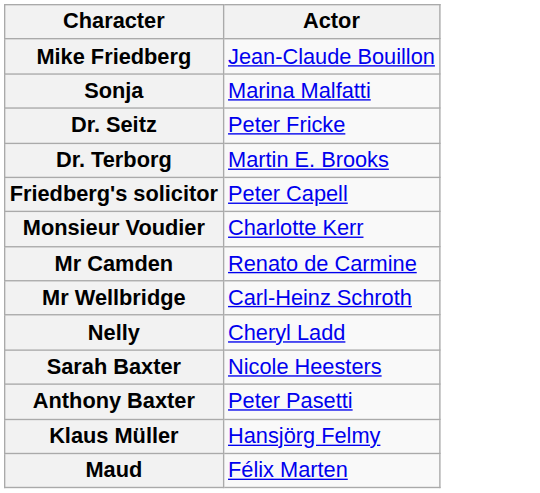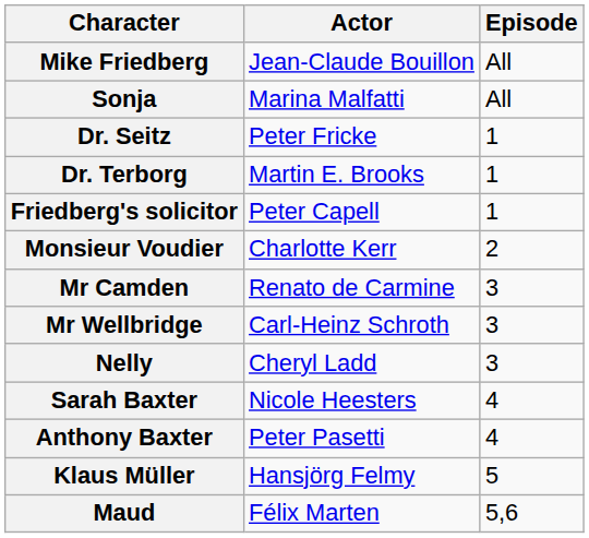+ column: Episode | All | All | 1 | 1 | 1 | 2 | 3 | 3 | 3 | 4 | 4 | 5 | 5,6
